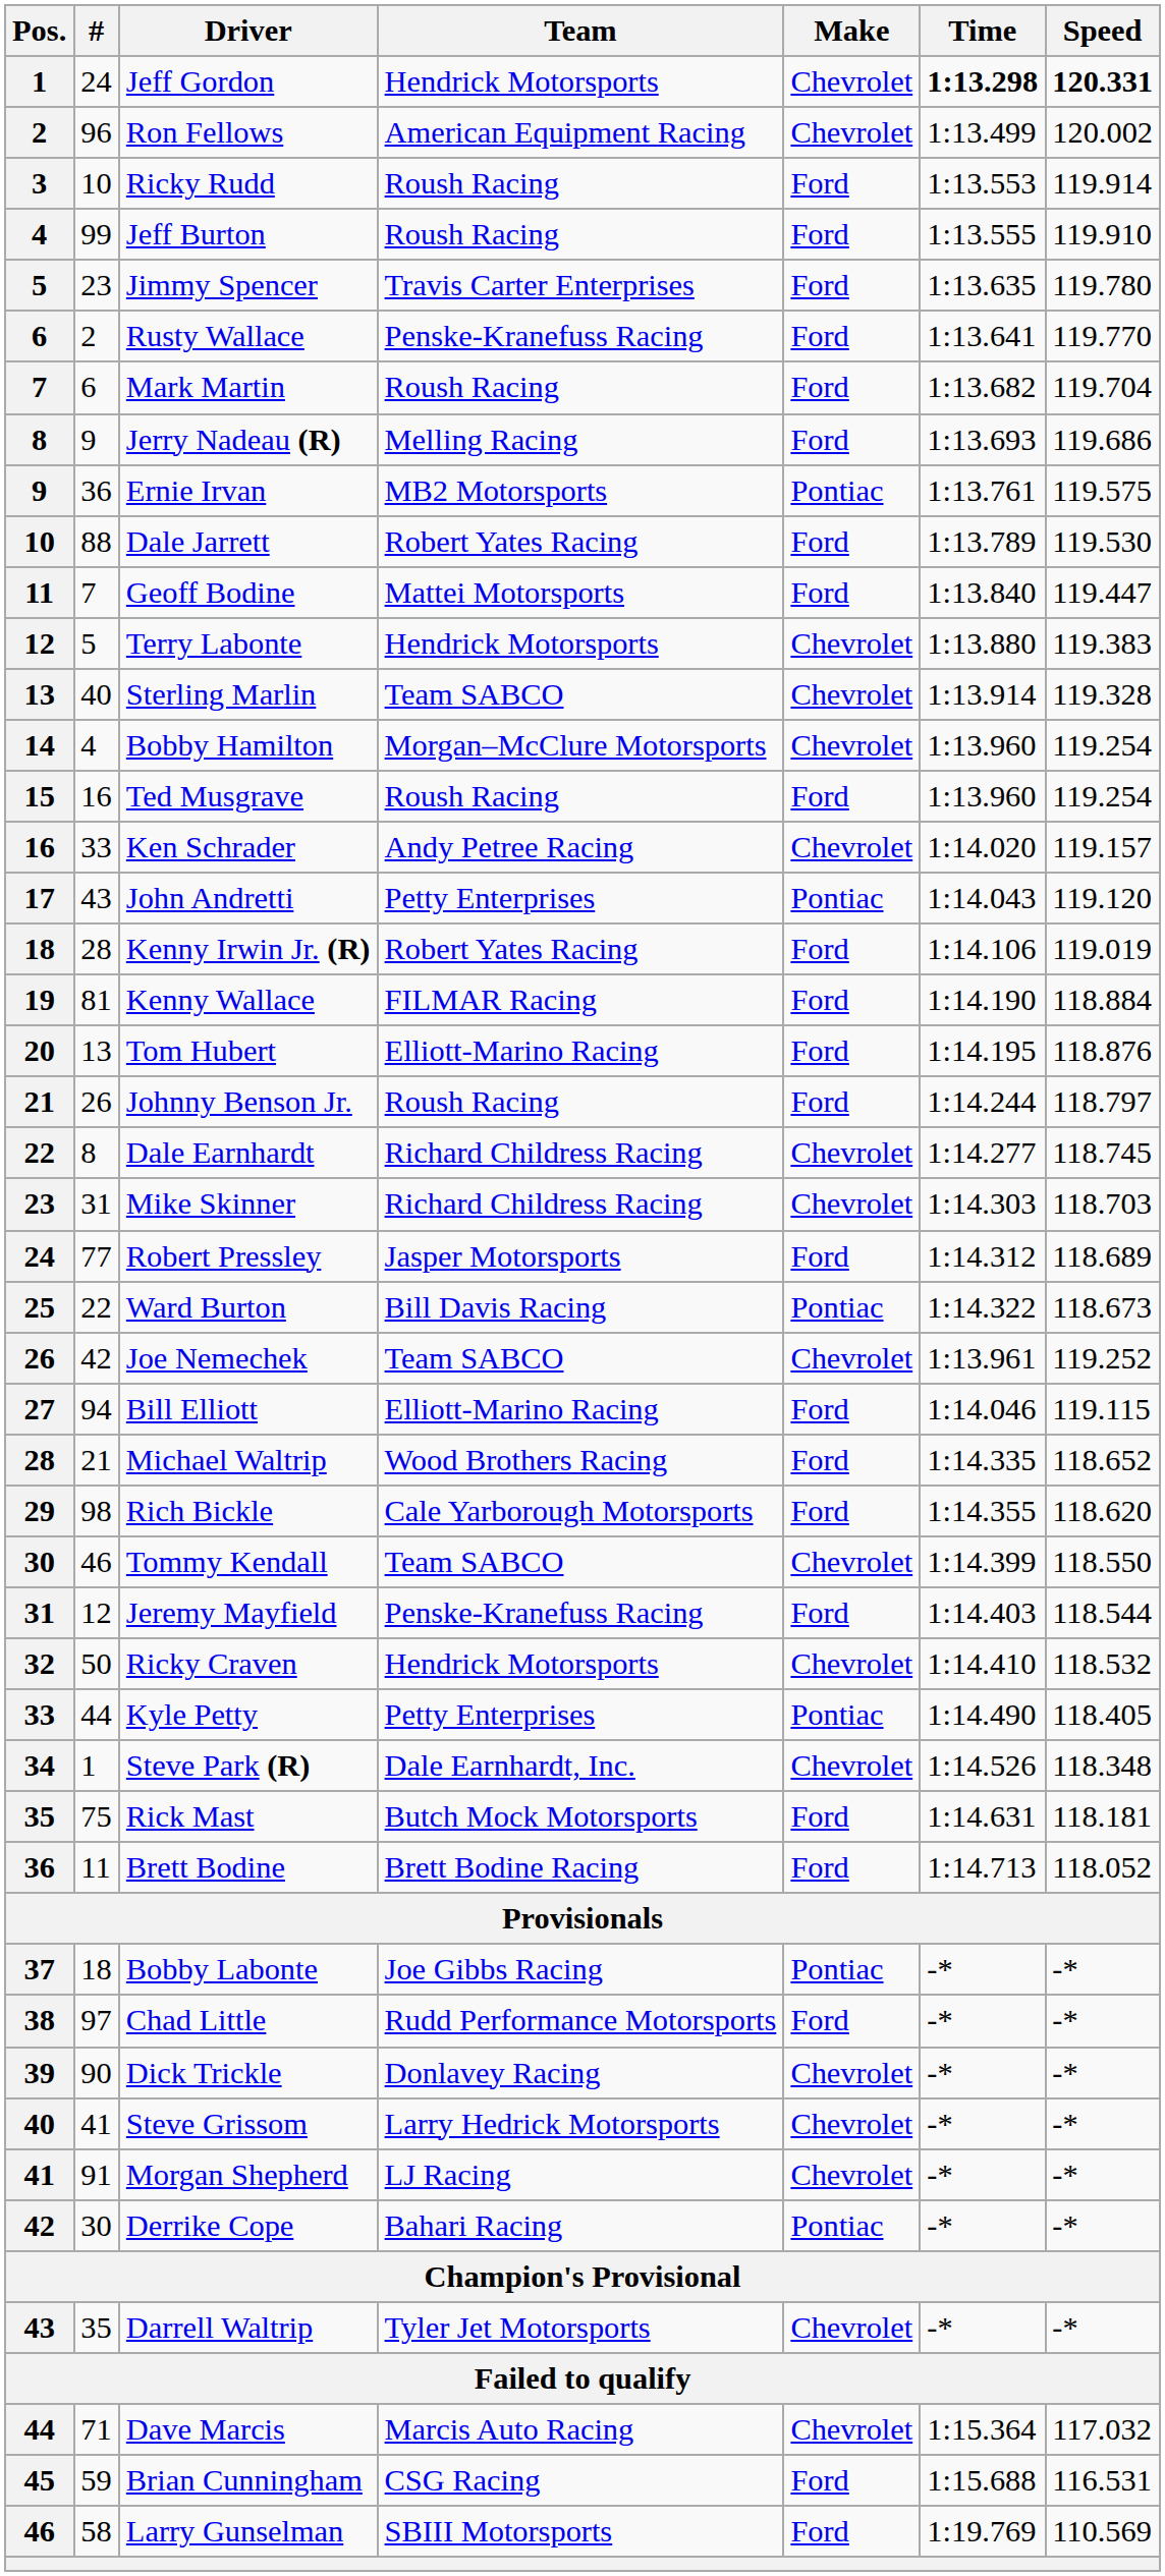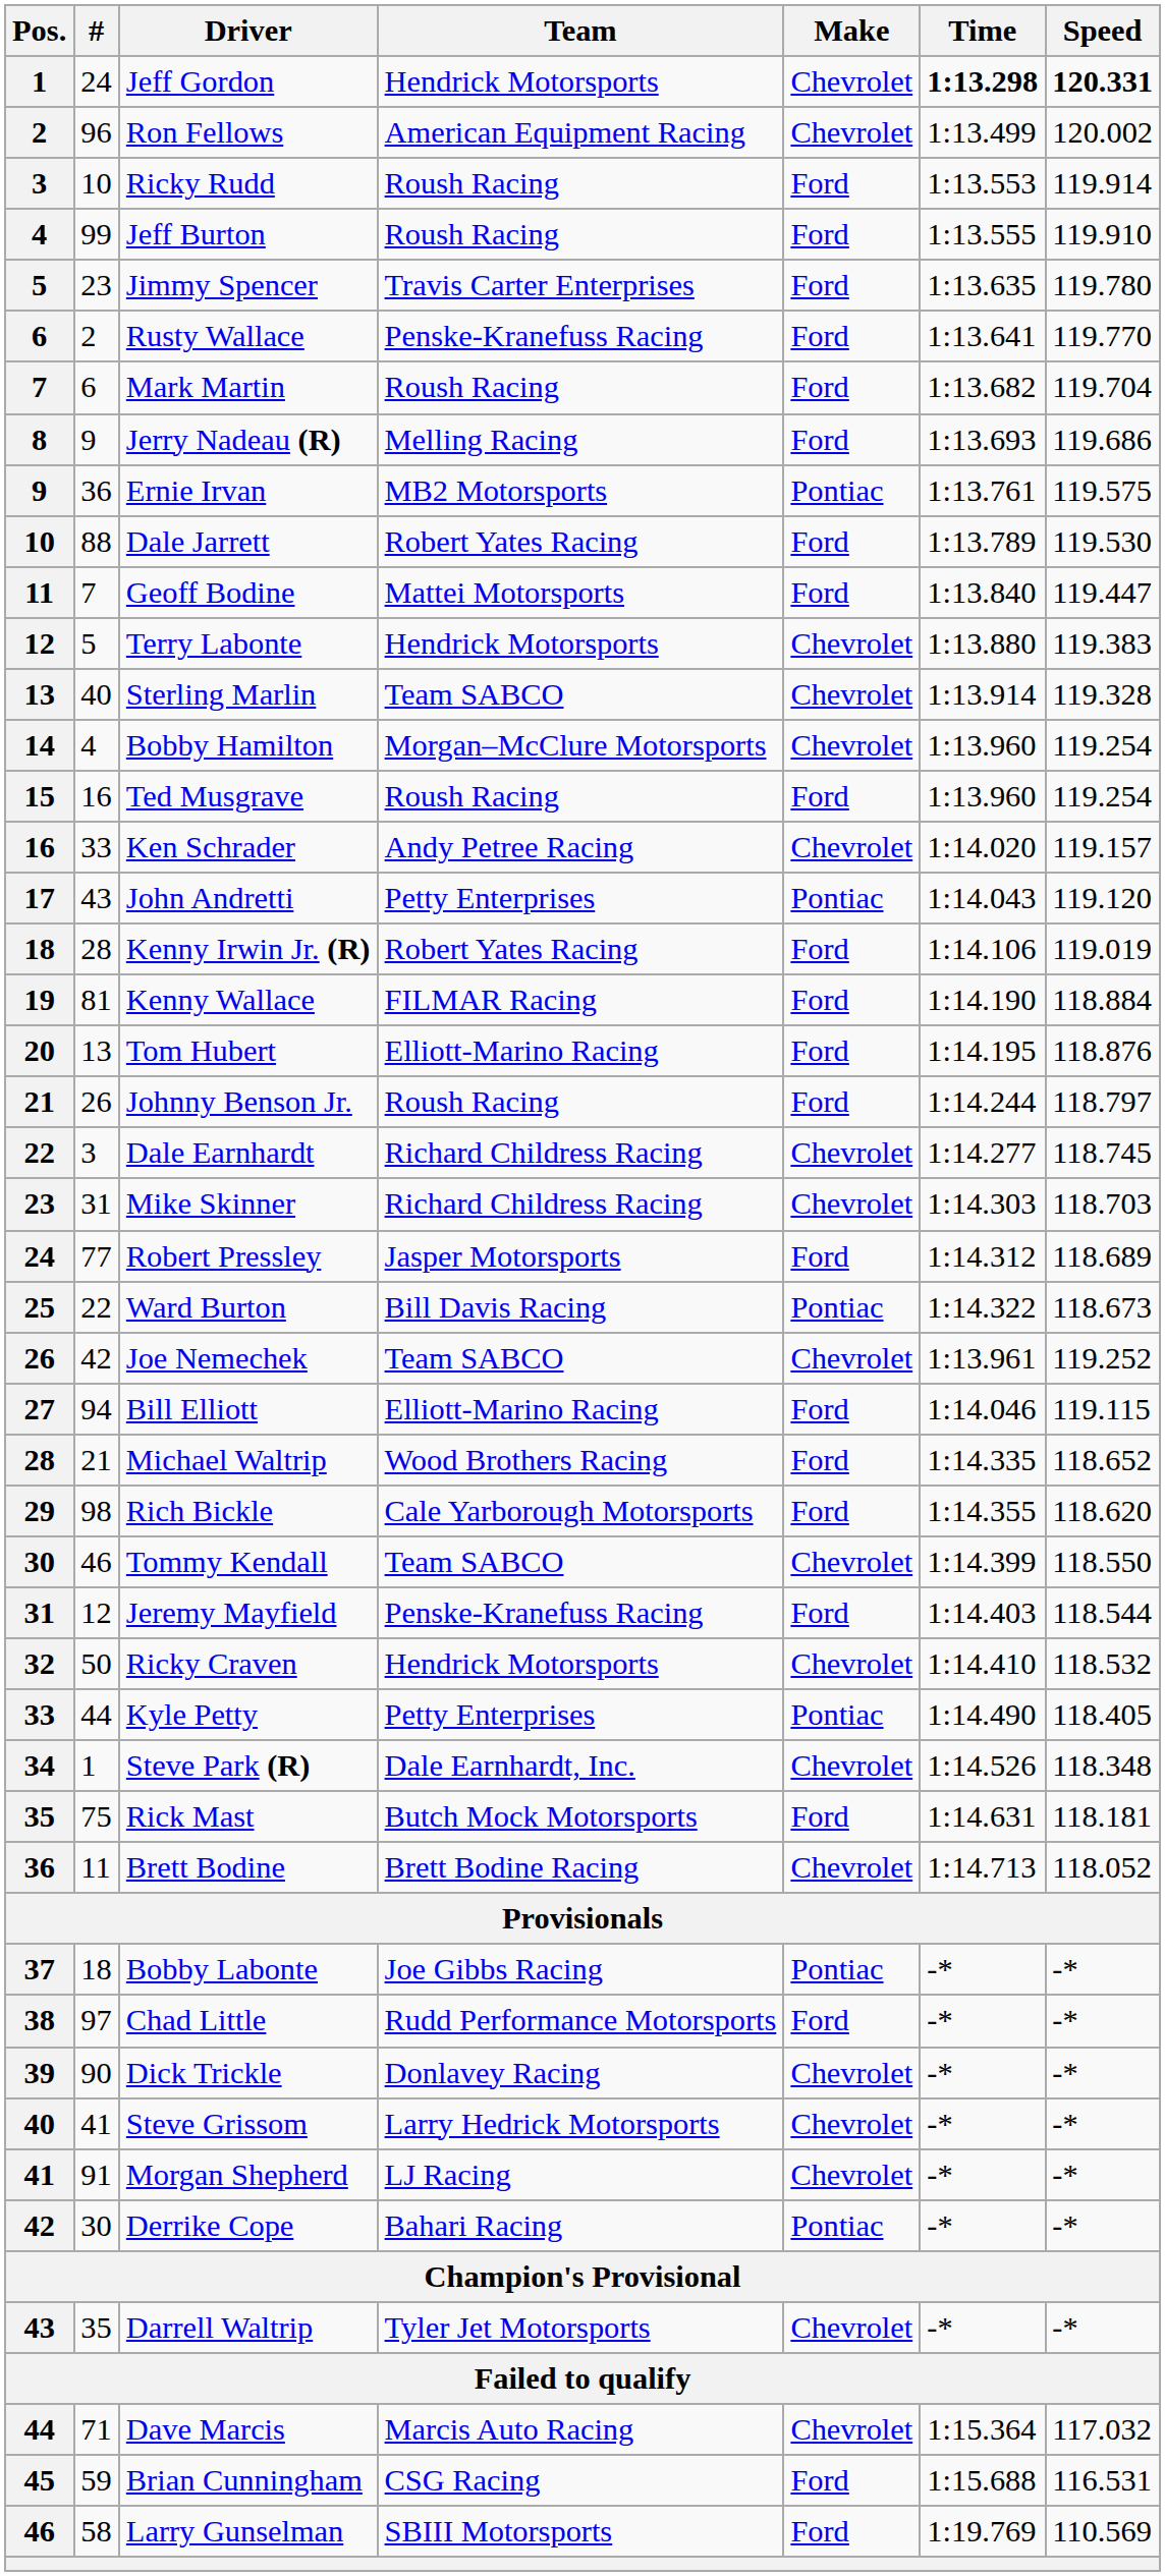Dale Earnhardt | #: 8 -> 3
Brett Bodine | Make: Ford -> Chevrolet
